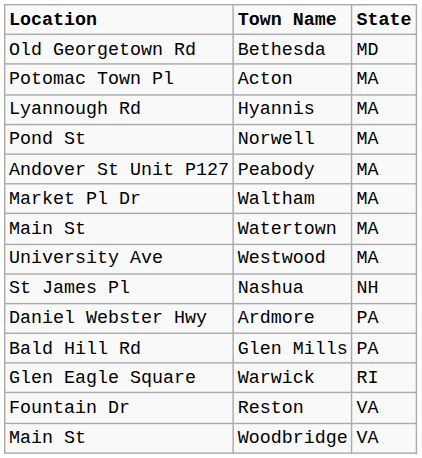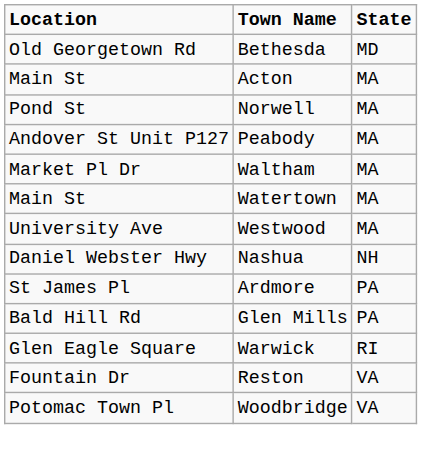Acton | Location: Potomac Town Pl -> Main St
- row: Lyannough Rd | Hyannis | MA
Nashua | Location: St James Pl -> Daniel Webster Hwy
Ardmore | Location: Daniel Webster Hwy -> St James Pl
Woodbridge | Location: Main St -> Potomac Town Pl
